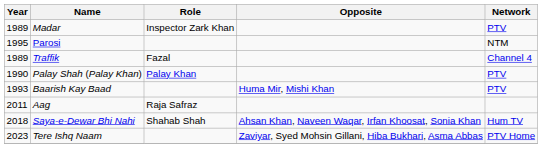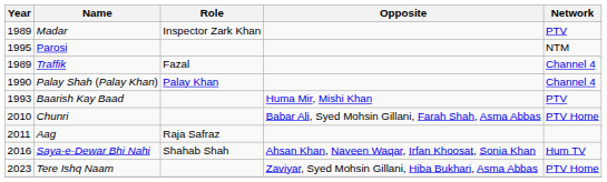Palay Shah (Palay Khan) | Network: PTV -> Channel 4
+ row: 2010 | Chunri | Babar Ali, Syed Mohsin Gillani, Farah Shah, Asma Abbas | PTV Home
Saya-e-Dewar Bhi Nahi | Year: 2018 -> 2016
